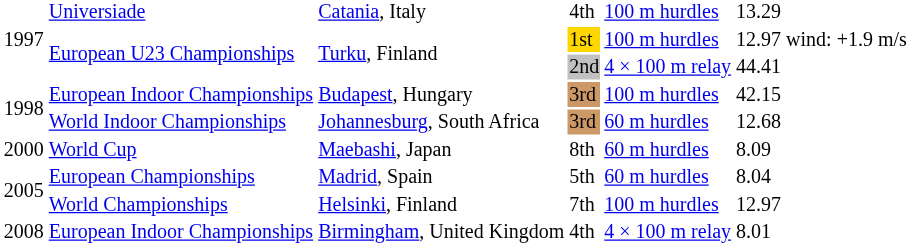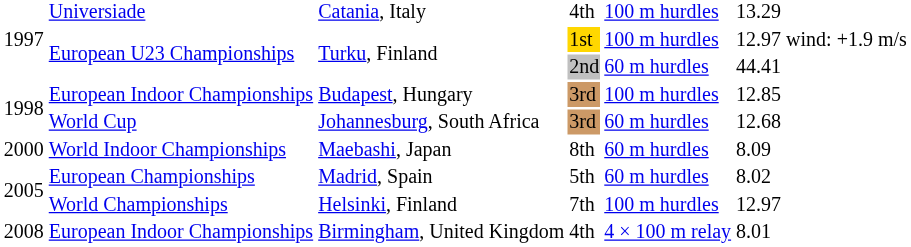Turku, Finland / 2nd | column 5: 4 × 100 m relay -> 60 m hurdles
Budapest, Hungary | column 6: 42.15 -> 12.85
Johannesburg, South Africa | column 2: World Indoor Championships -> World Cup
Maebashi, Japan | column 2: World Cup -> World Indoor Championships
Madrid, Spain | column 6: 8.04 -> 8.02
